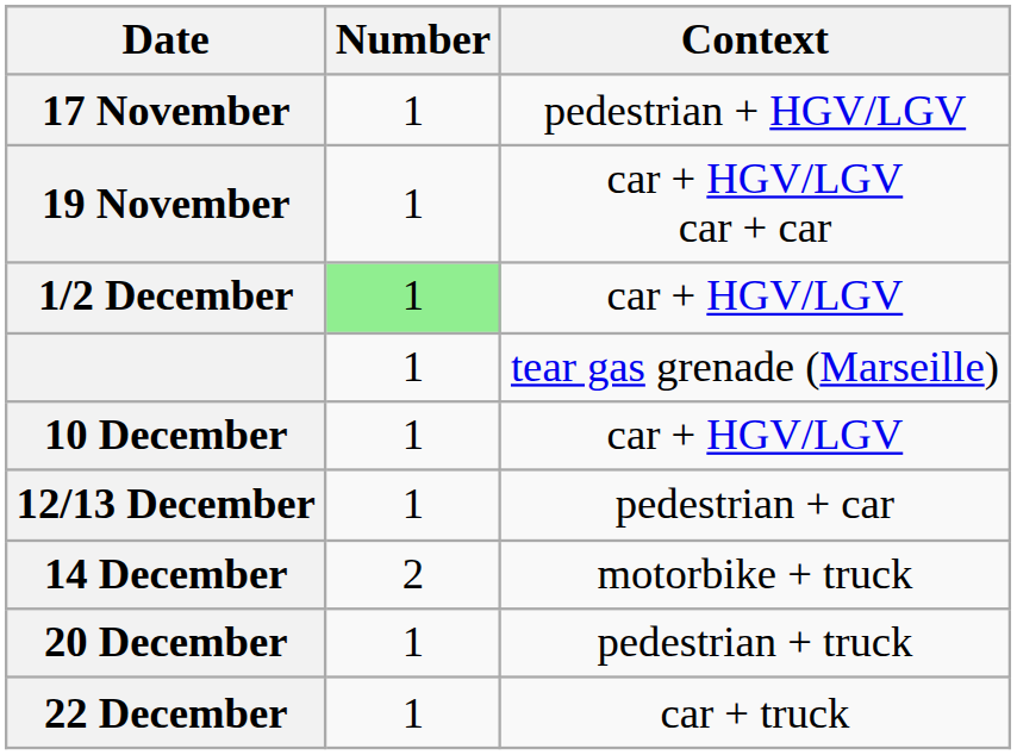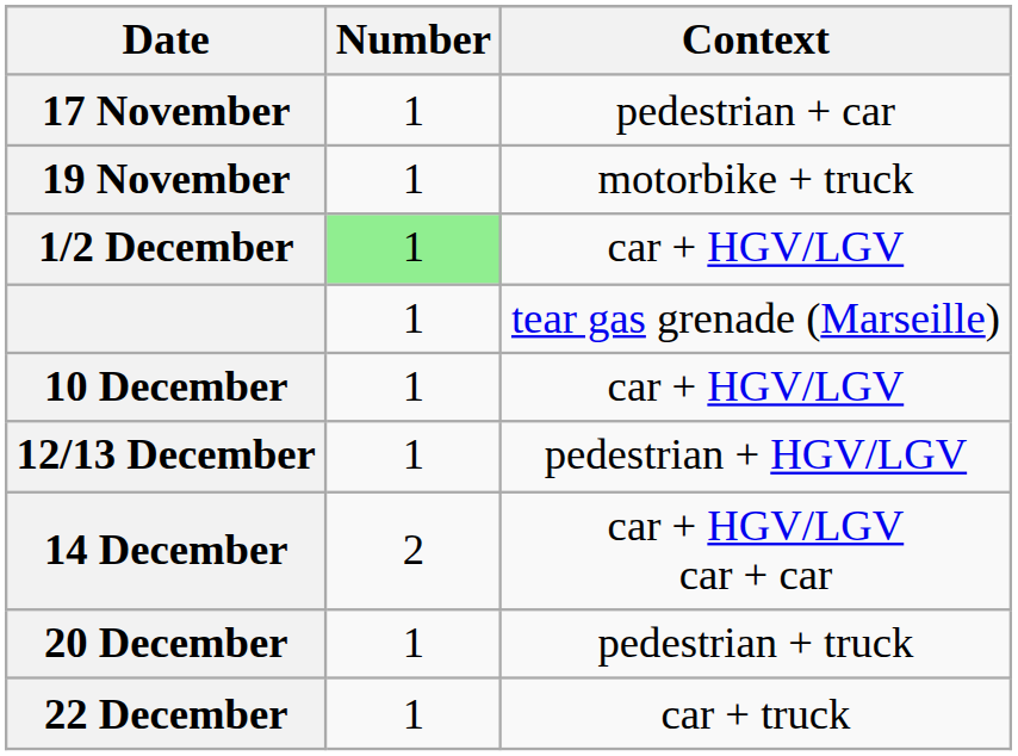17 November | Context: pedestrian + HGV/LGV -> pedestrian + car
19 November | Context: car + HGV/LGV car + car -> motorbike + truck
12/13 December | Context: pedestrian + car -> pedestrian + HGV/LGV
14 December | Context: motorbike + truck -> car + HGV/LGV car + car
